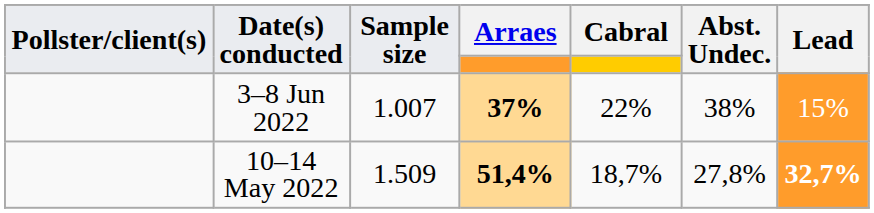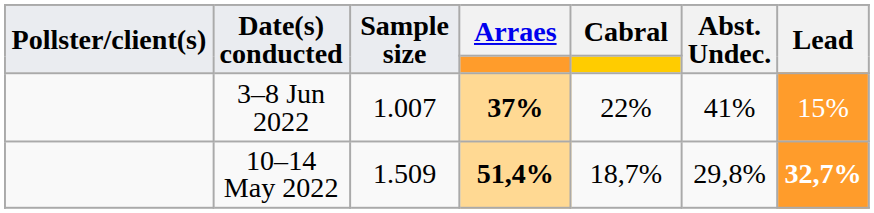3–8 Jun 2022 | Abst. Undec.: 38% -> 41%
10–14 May 2022 | Abst. Undec.: 27,8% -> 29,8%
